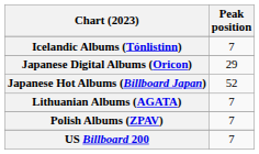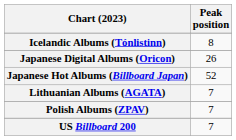Icelandic Albums (Tónlistinn) | Peak position: 7 -> 8
Japanese Digital Albums (Oricon) | Peak position: 29 -> 26
